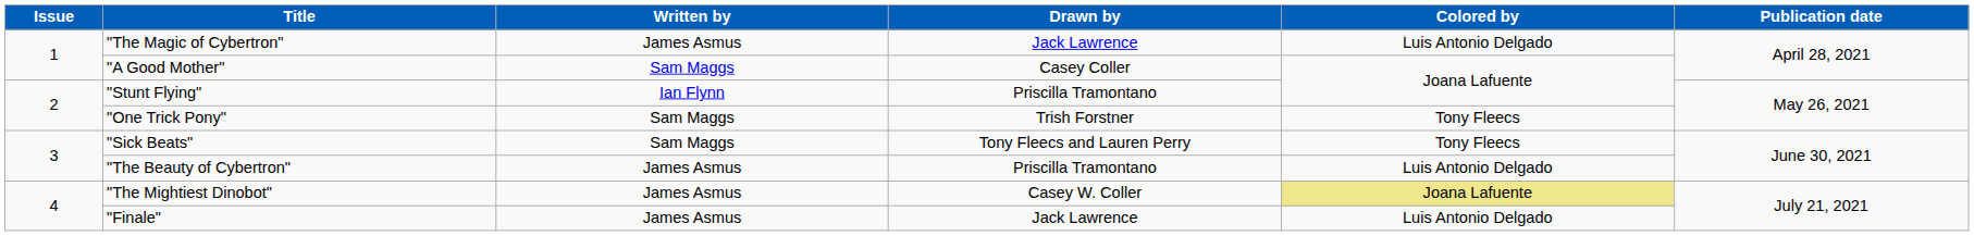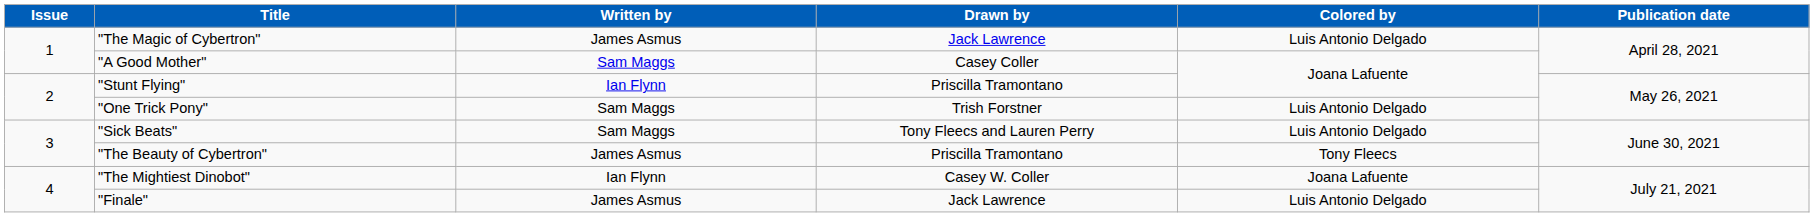"One Trick Pony" | Colored by: Tony Fleecs -> Luis Antonio Delgado
"Sick Beats" | Colored by: Tony Fleecs -> Luis Antonio Delgado
"The Beauty of Cybertron" | Colored by: Luis Antonio Delgado -> Tony Fleecs
"The Mightiest Dinobot" | Written by: James Asmus -> Ian Flynn
"The Mightiest Dinobot" | Colored by: khaki background -> no background
